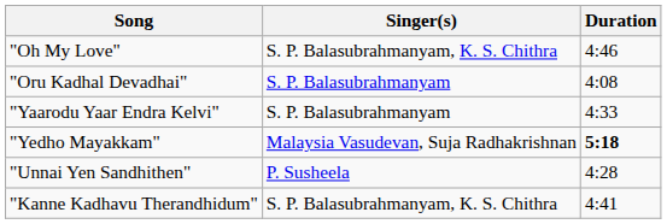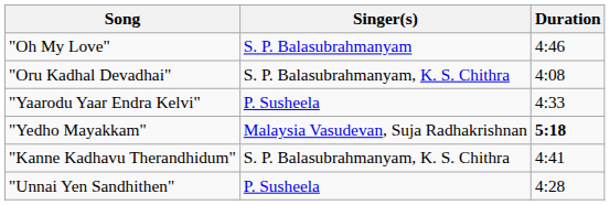"Oh My Love" | Singer(s): S. P. Balasubrahmanyam, K. S. Chithra -> S. P. Balasubrahmanyam
"Oru Kadhal Devadhai" | Singer(s): S. P. Balasubrahmanyam -> S. P. Balasubrahmanyam, K. S. Chithra
"Yaarodu Yaar Endra Kelvi" | Singer(s): S. P. Balasubrahmanyam -> P. Susheela
rows swapped: "Unnai Yen Sandhithen" <-> "Kanne Kadhavu Therandhidum"
